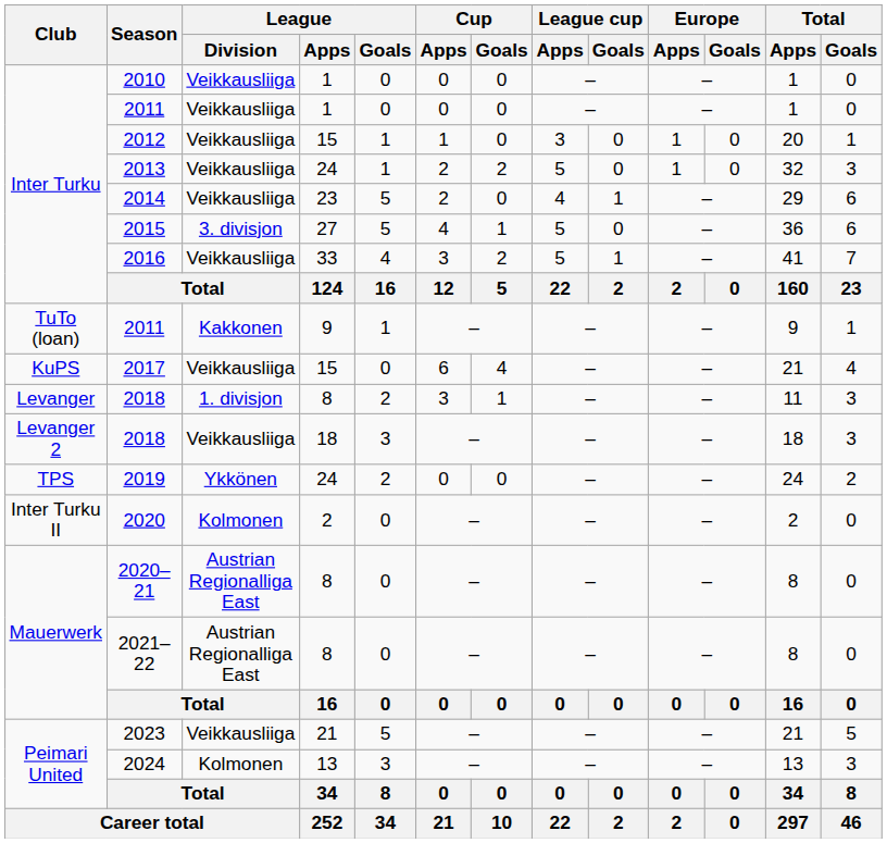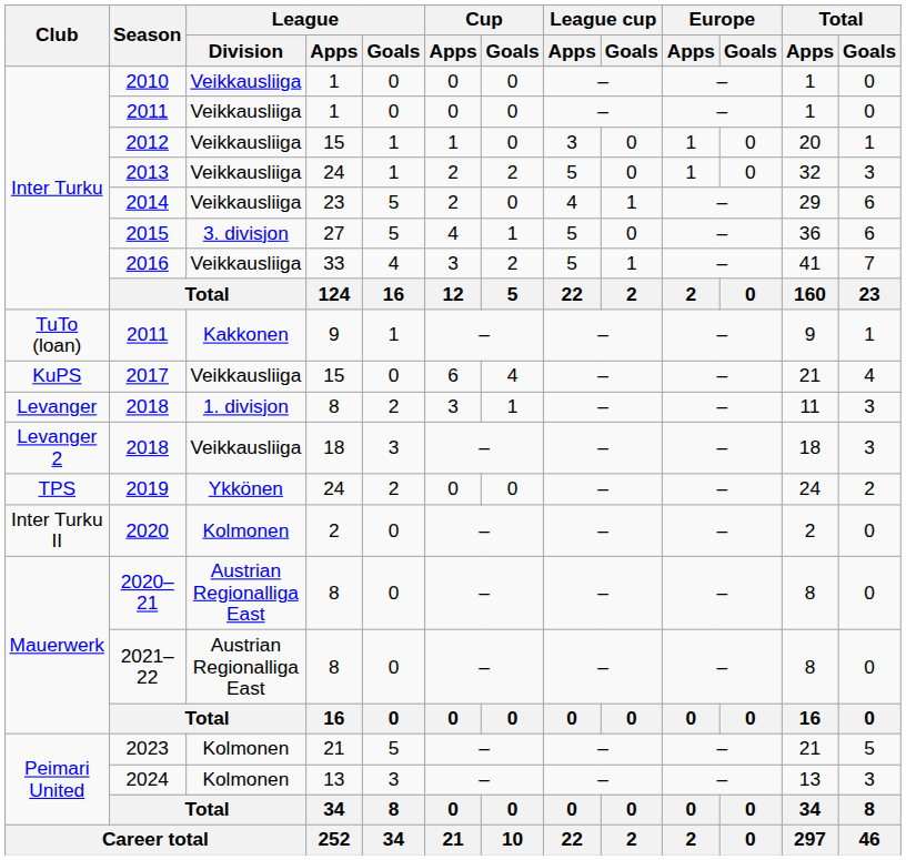2023 | League / Division: Veikkausliiga -> Kolmonen
